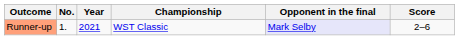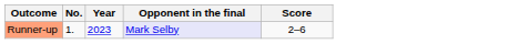- column: Championship | WST Classic
Runner-up | Year: 2021 -> 2023
